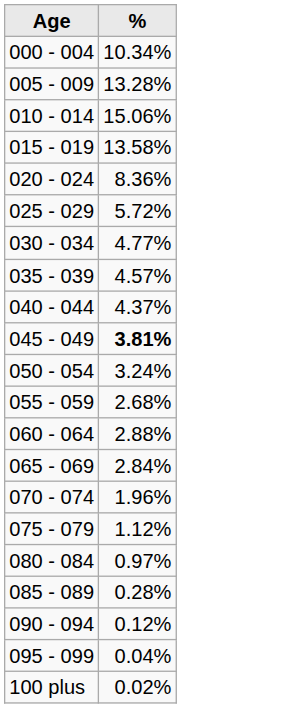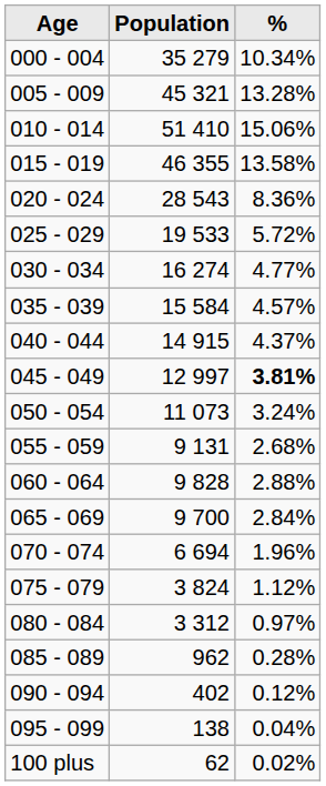+ column: Population | 35 279 | 45 321 | 51 410 | 46 355 | 28 543 | 19 533 | 16 274 | 15 584 | 14 915 | 12 997 | 11 073 | 9 131 | 9 828 | 9 700 | 6 694 | 3 824 | 3 312 | 962 | 402 | 138 | 62
